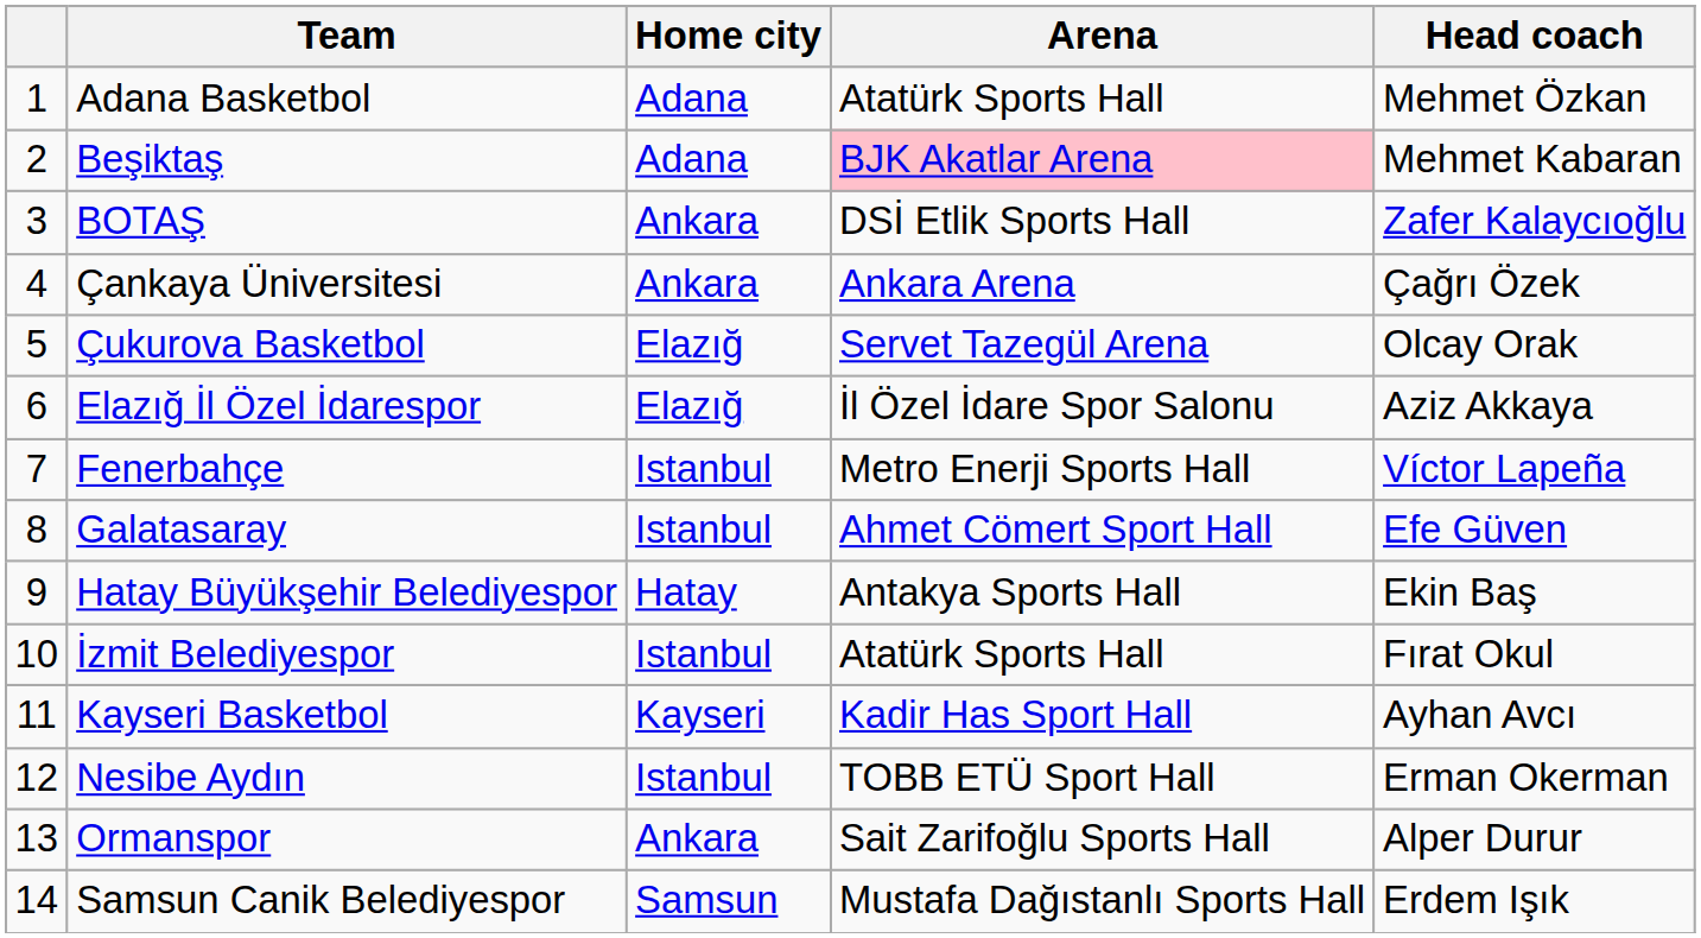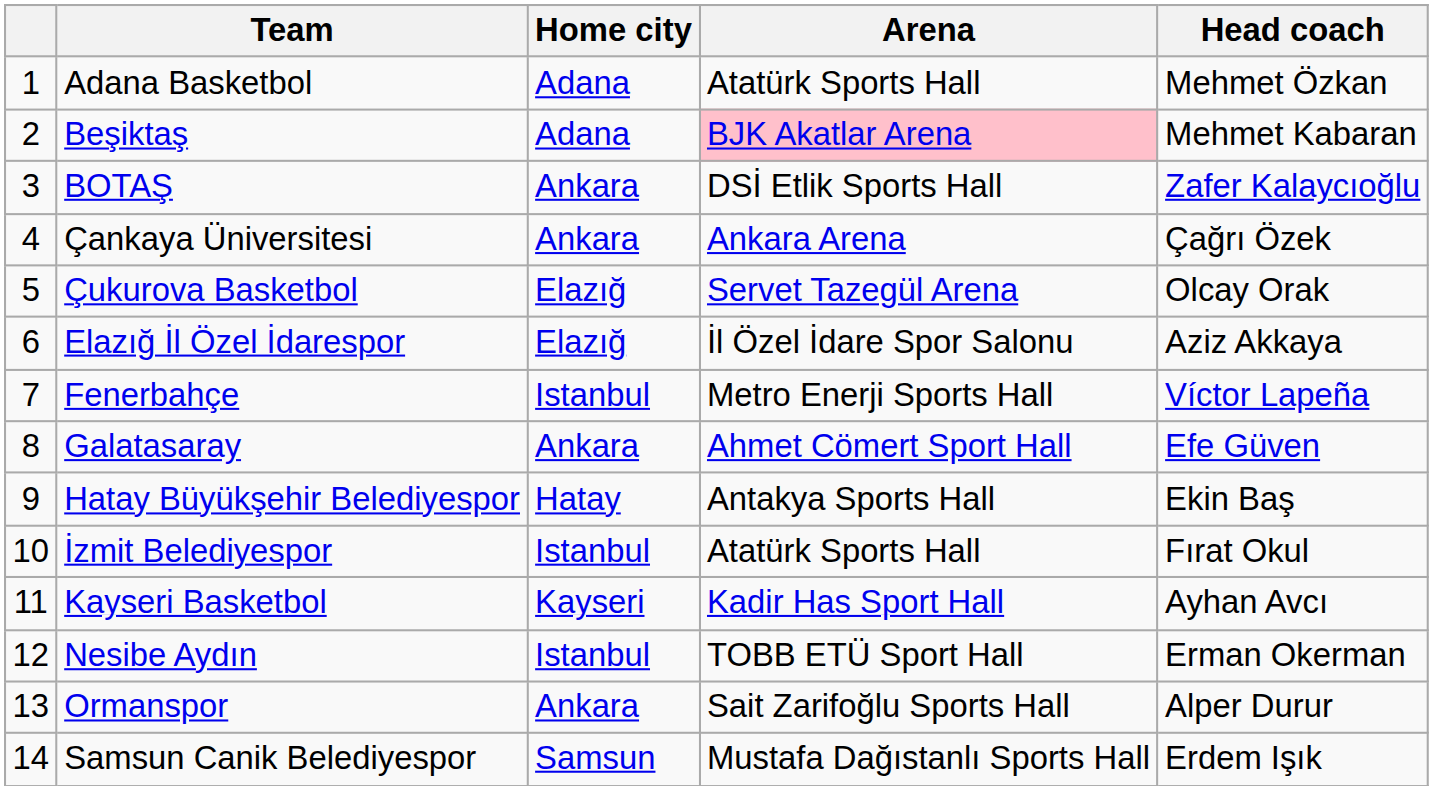Galatasaray | Home city: Istanbul -> Ankara
